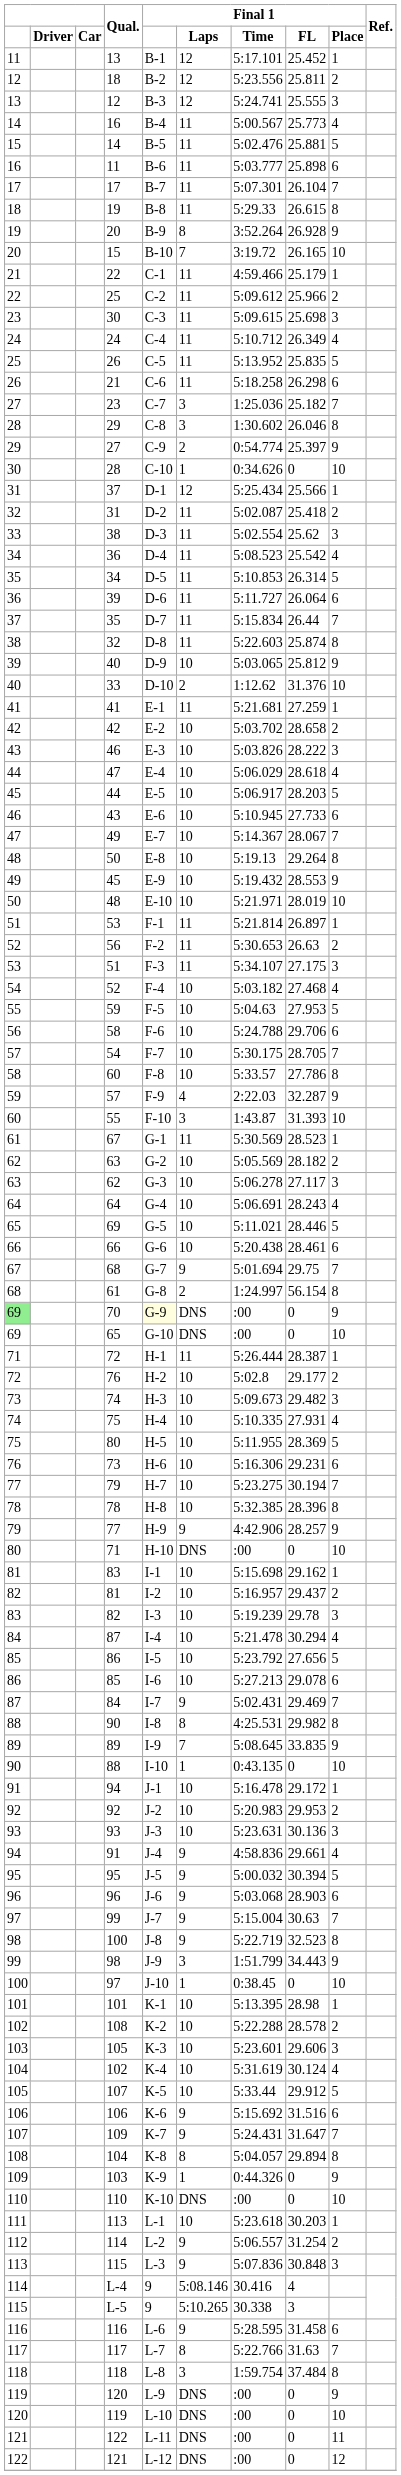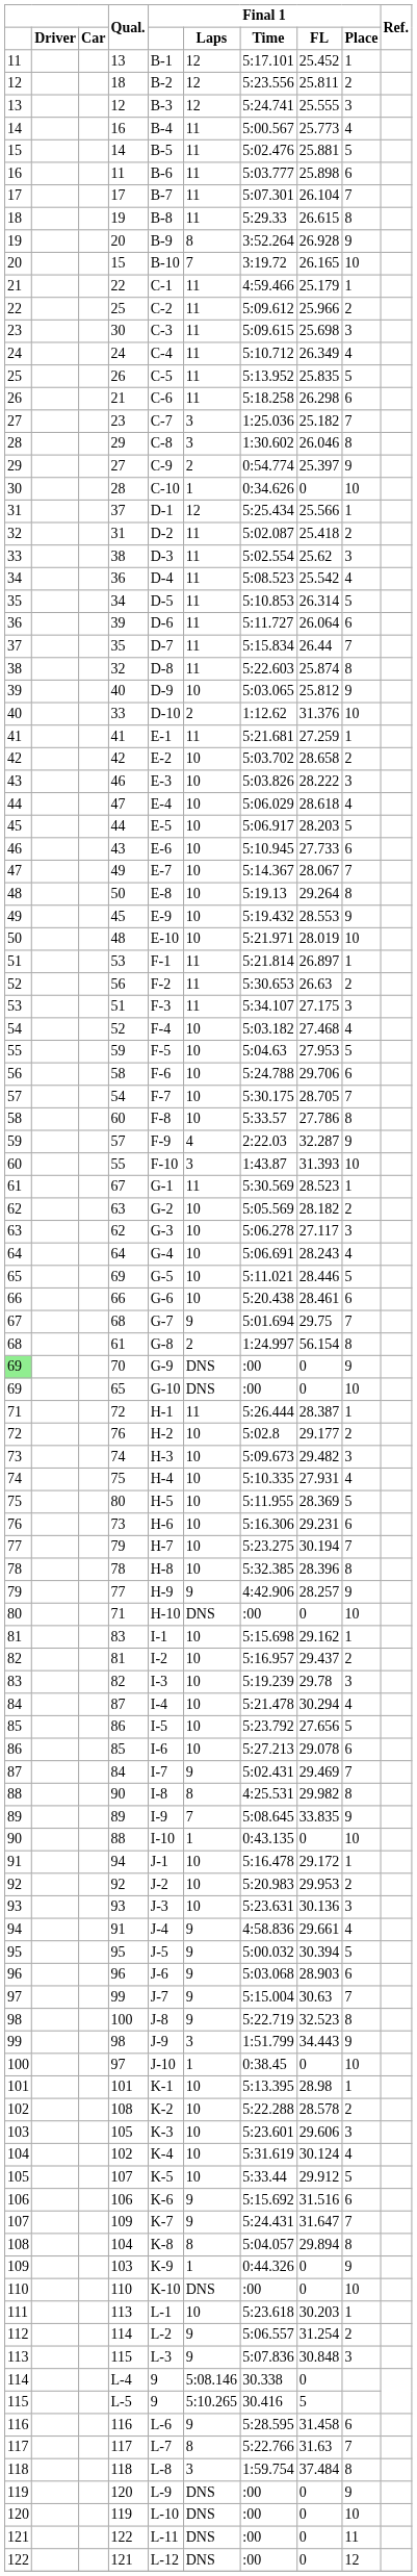70 | Final 1: lightyellow background -> no background
L-4 | Final 1 / Time: 30.416 -> 30.338
L-4 | Final 1 / FL: 4 -> 0
L-5 | Final 1 / Time: 30.338 -> 30.416
L-5 | Final 1 / FL: 3 -> 5
